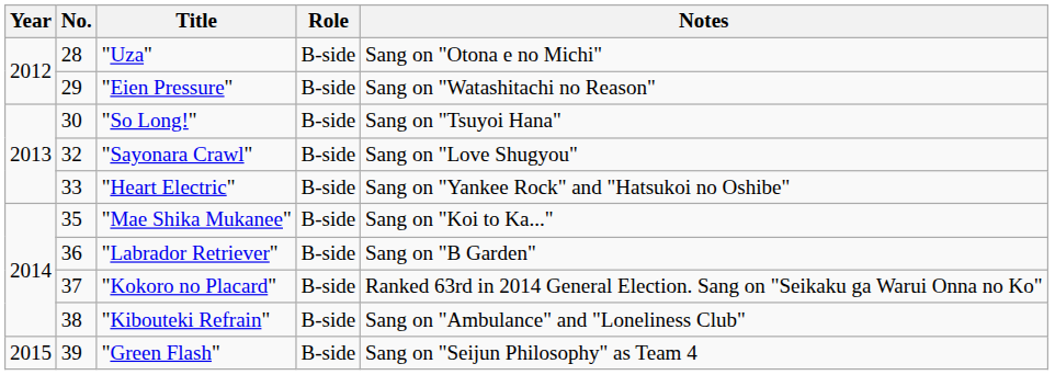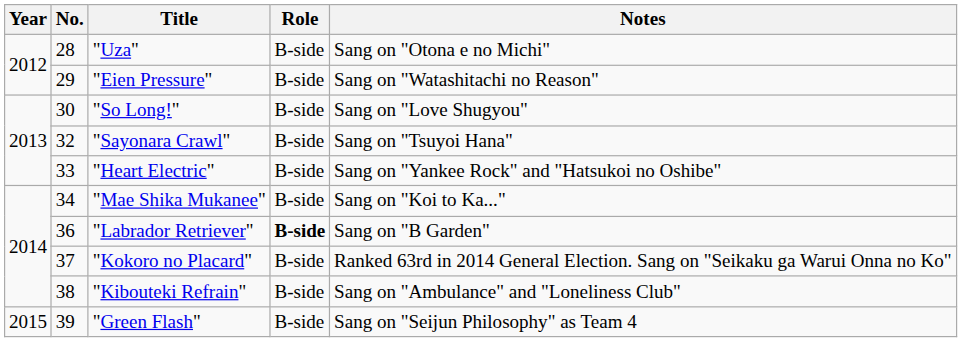"So Long!" | Notes: Sang on "Tsuyoi Hana" -> Sang on "Love Shugyou"
"Sayonara Crawl" | Notes: Sang on "Love Shugyou" -> Sang on "Tsuyoi Hana"
"Mae Shika Mukanee" | No.: 35 -> 34
"Labrador Retriever" | Role: normal -> bold
